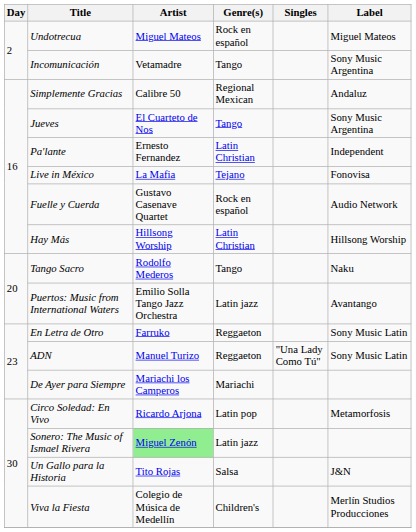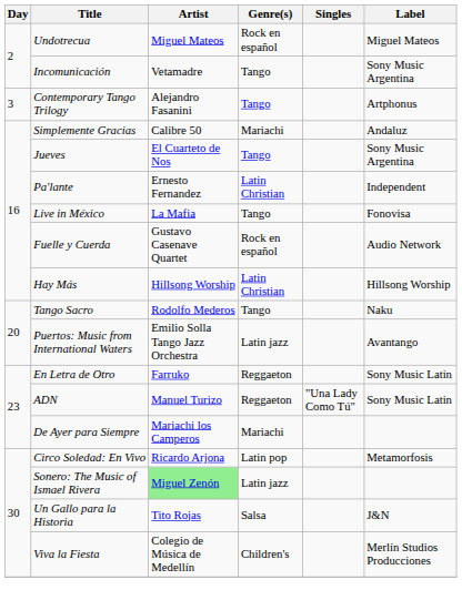+ row: 3 | Contemporary Tango Trilogy | Alejandro Fasanini | Tango | Artphonus
Simplemente Gracias | Genre(s): Regional Mexican -> Mariachi
Live in México | Genre(s): Tejano -> Tango
